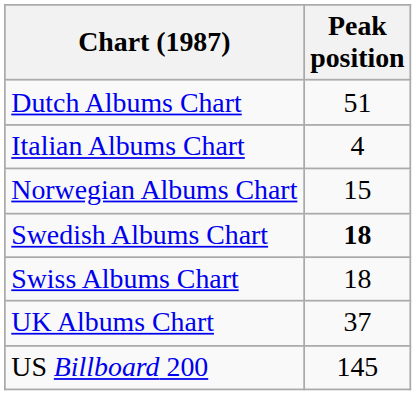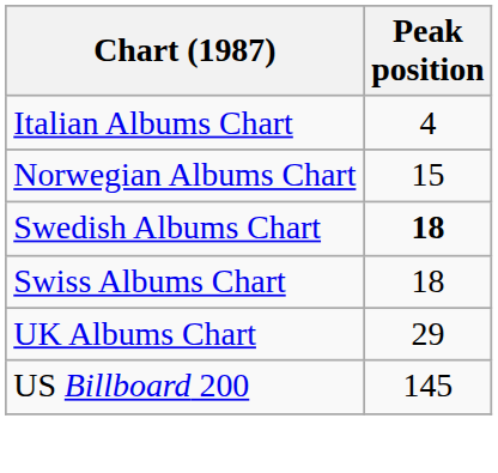- row: Dutch Albums Chart | 51
UK Albums Chart | Peak position: 37 -> 29
